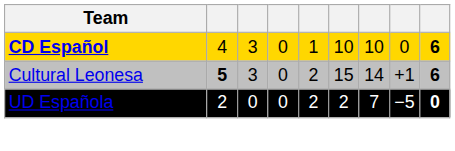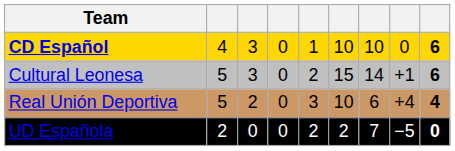Cultural Leonesa | column 2: bold -> normal
+ row: Real Unión Deportiva | 5 | 2 | 0 | 3 | 10 | 6 | +4 | 4
